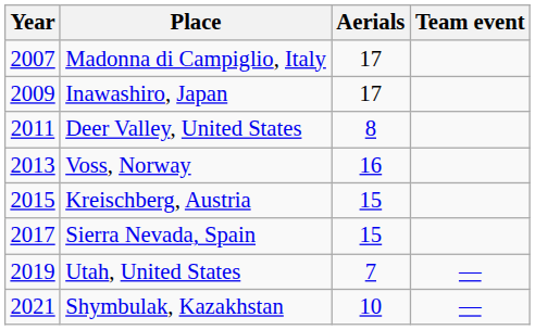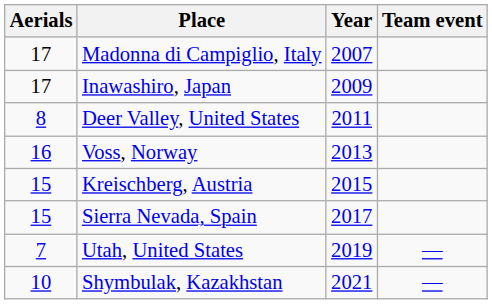columns swapped: Year <-> Aerials
